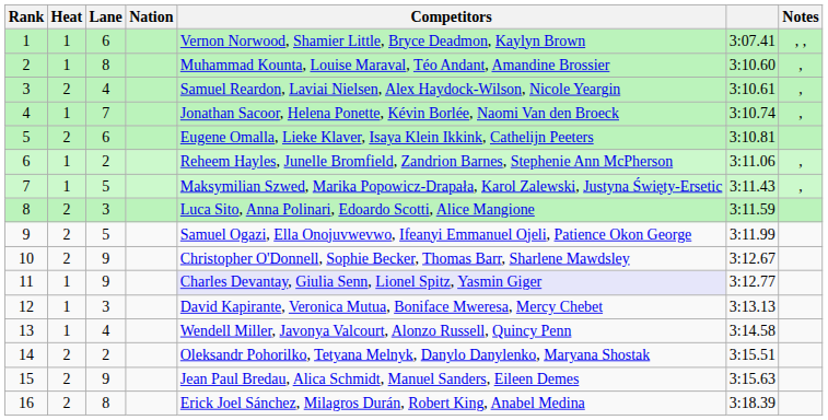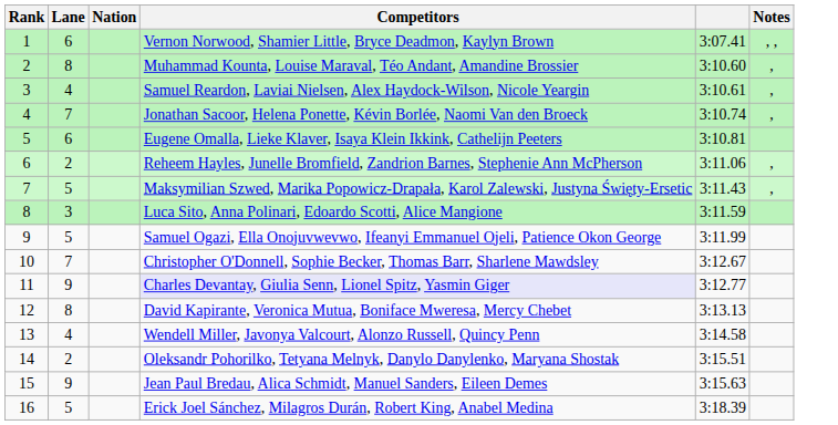- column: Heat | 1 | 1 | 2 | 1 | 2 | 1 | 1 | 2 | 2 | 2 | 1 | 1 | 1 | 2 | 2 | 2
10 | Lane: 9 -> 7
12 | Lane: 3 -> 8
16 | Lane: 8 -> 5
